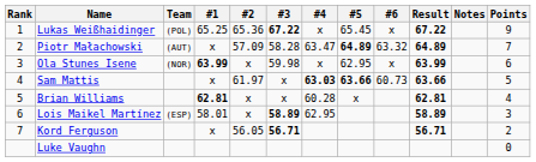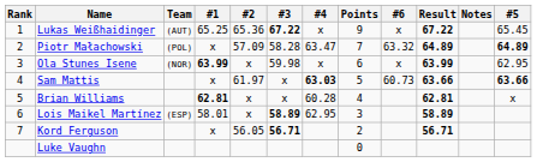columns swapped: #5 <-> Points
Lukas Weißhaidinger | Team: (POL) -> (AUT)
Piotr Małachowski | Team: (AUT) -> (POL)
